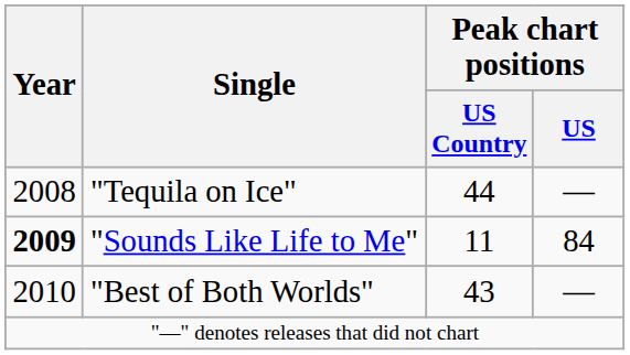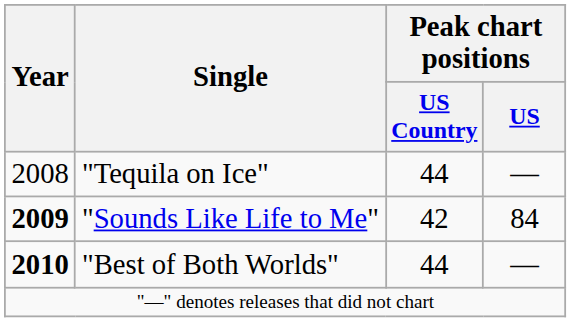"Sounds Like Life to Me" | Peak chart positions / US Country: 11 -> 42
"Best of Both Worlds" | Year: normal -> bold
"Best of Both Worlds" | Peak chart positions / US Country: 43 -> 44
